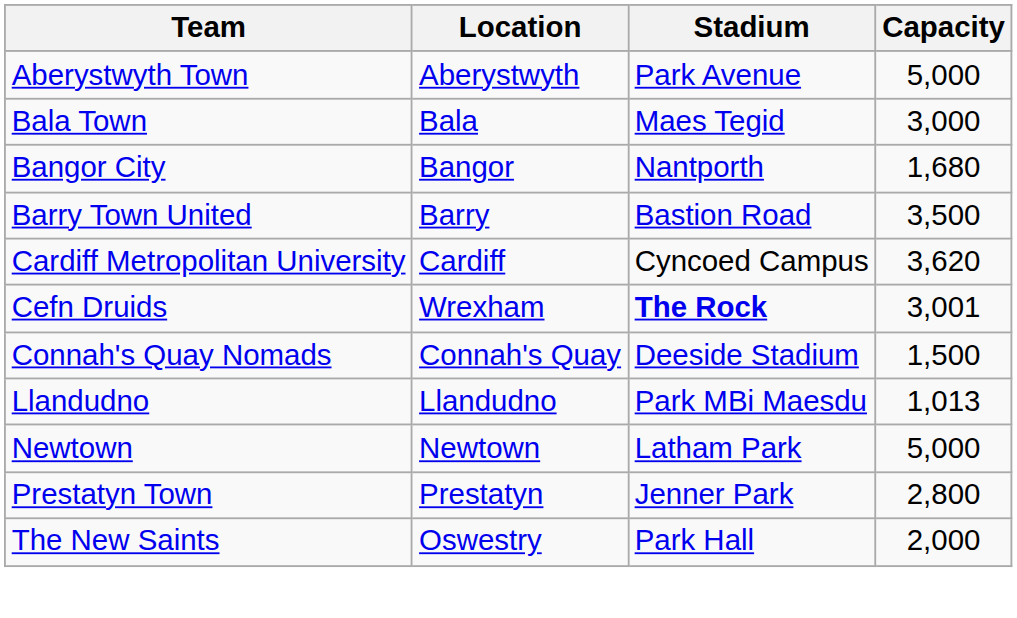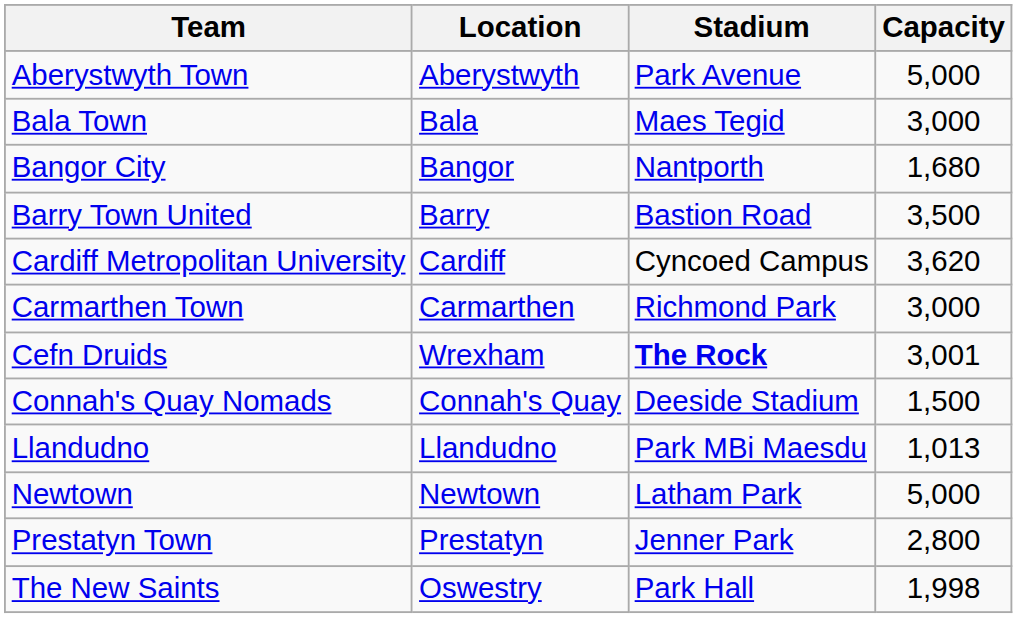+ row: Carmarthen Town | Carmarthen | Richmond Park | 3,000
The New Saints | Capacity: 2,000 -> 1,998
